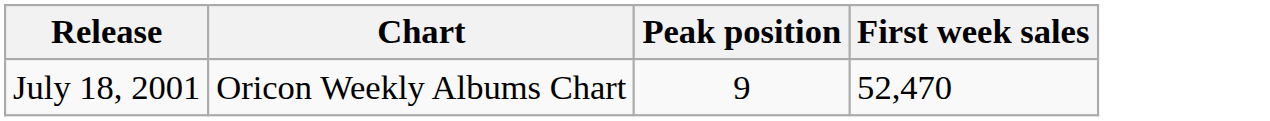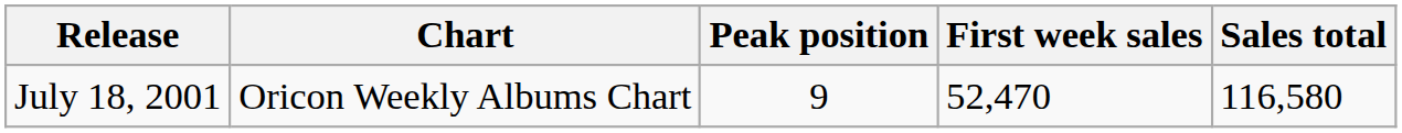+ column: Sales total | 116,580
